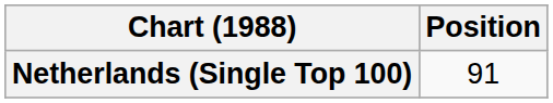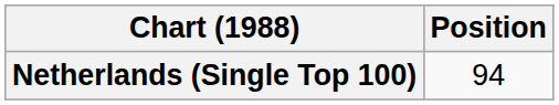Netherlands (Single Top 100) | Position: 91 -> 94
